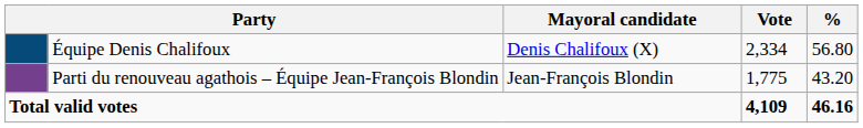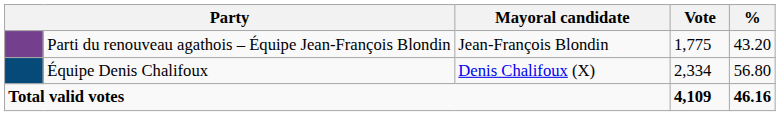rows swapped: Équipe Denis Chalifoux <-> Parti du renouveau agathois – Équipe Jean-François Blondin
